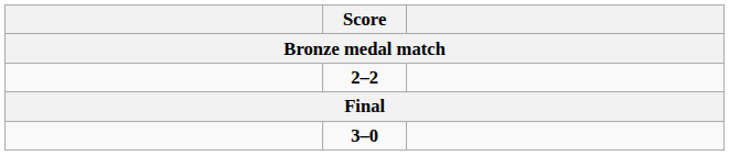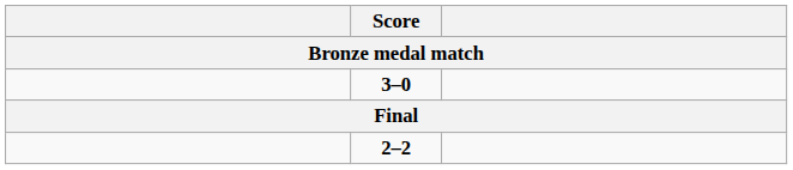rows swapped: 2–2 <-> 3–0
